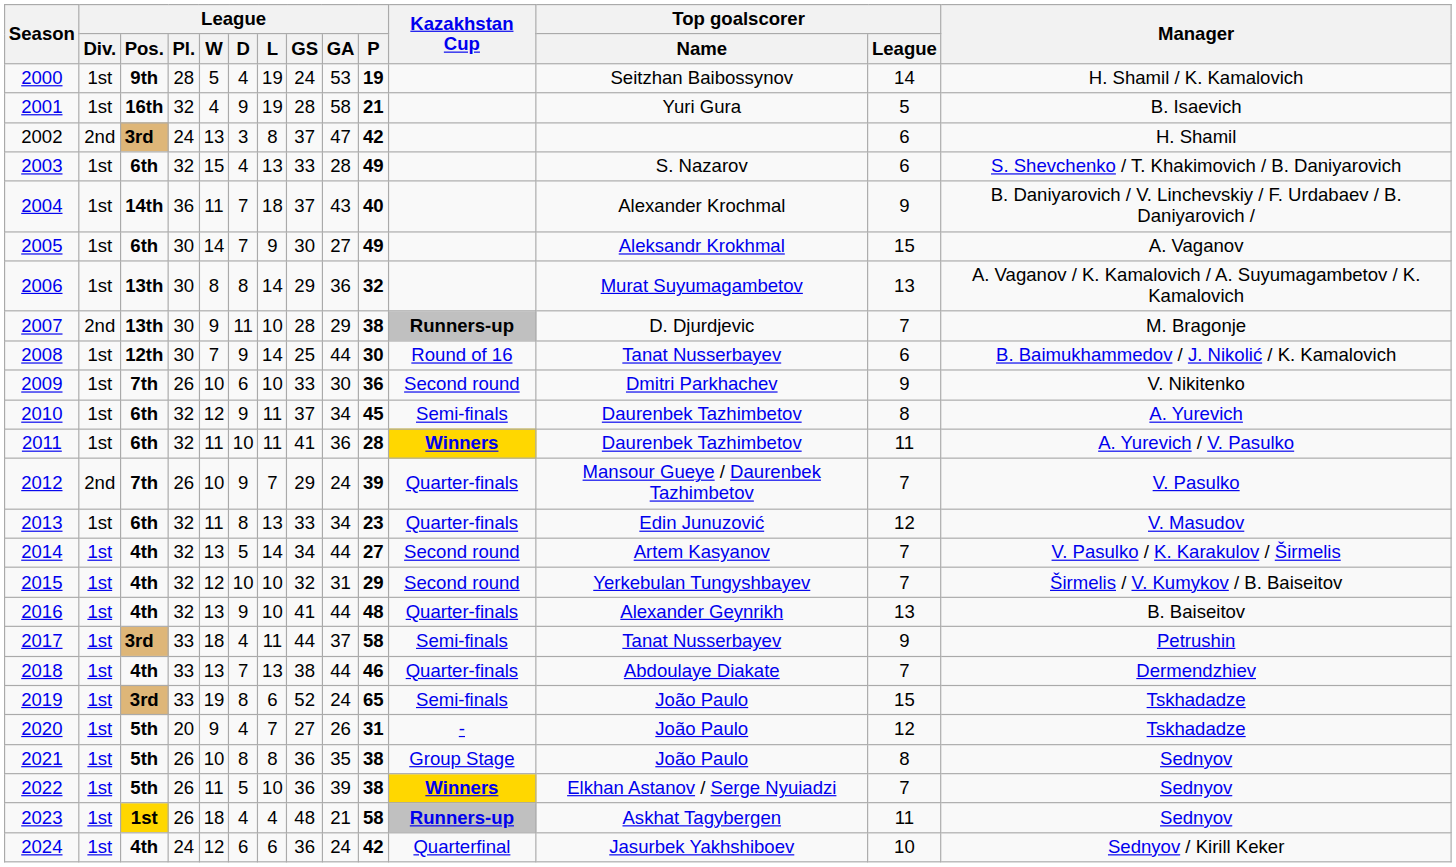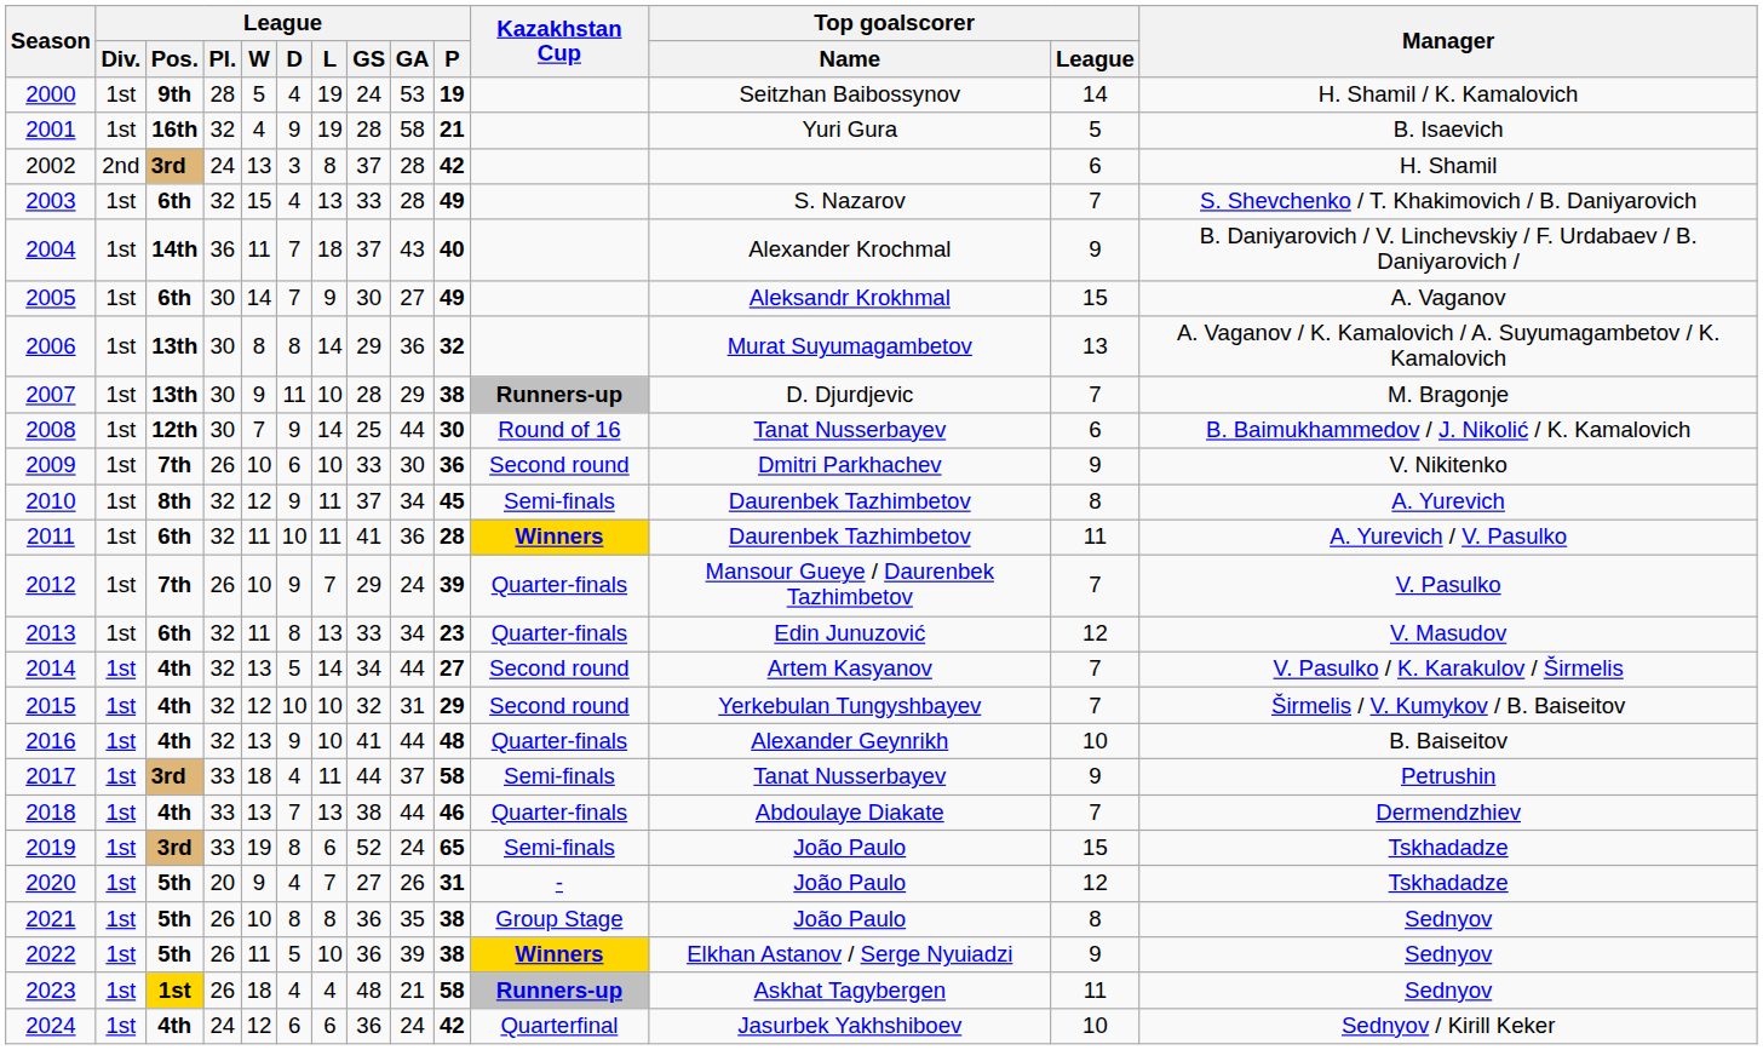2002 | League / GA: 47 -> 28
2003 | Top goalscorer / League: 6 -> 7
2007 | League / Div.: 2nd -> 1st
2010 | League / Pos.: 6th -> 8th
2012 | League / Div.: 2nd -> 1st
2016 | Top goalscorer / League: 13 -> 10
2022 | Top goalscorer / League: 7 -> 9
